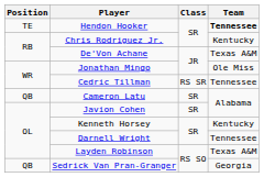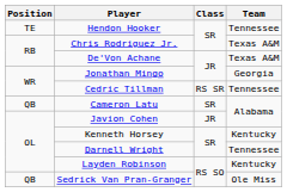Hendon Hooker | Team: bold -> normal
Chris Rodriguez Jr. | Team: Kentucky -> Texas A&M
Jonathan Mingo | Team: Ole Miss -> Georgia
Javion Cohen | Class: SR -> JR
Layden Robinson | Team: Texas A&M -> Kentucky
Sedrick Van Pran-Granger | Team: Georgia -> Ole Miss
